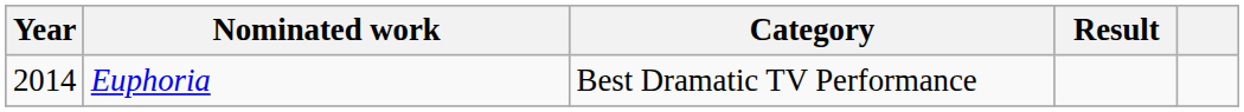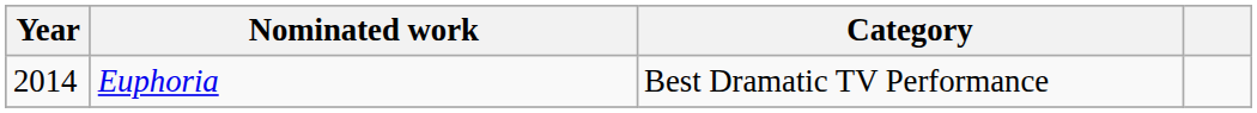- column: Result
